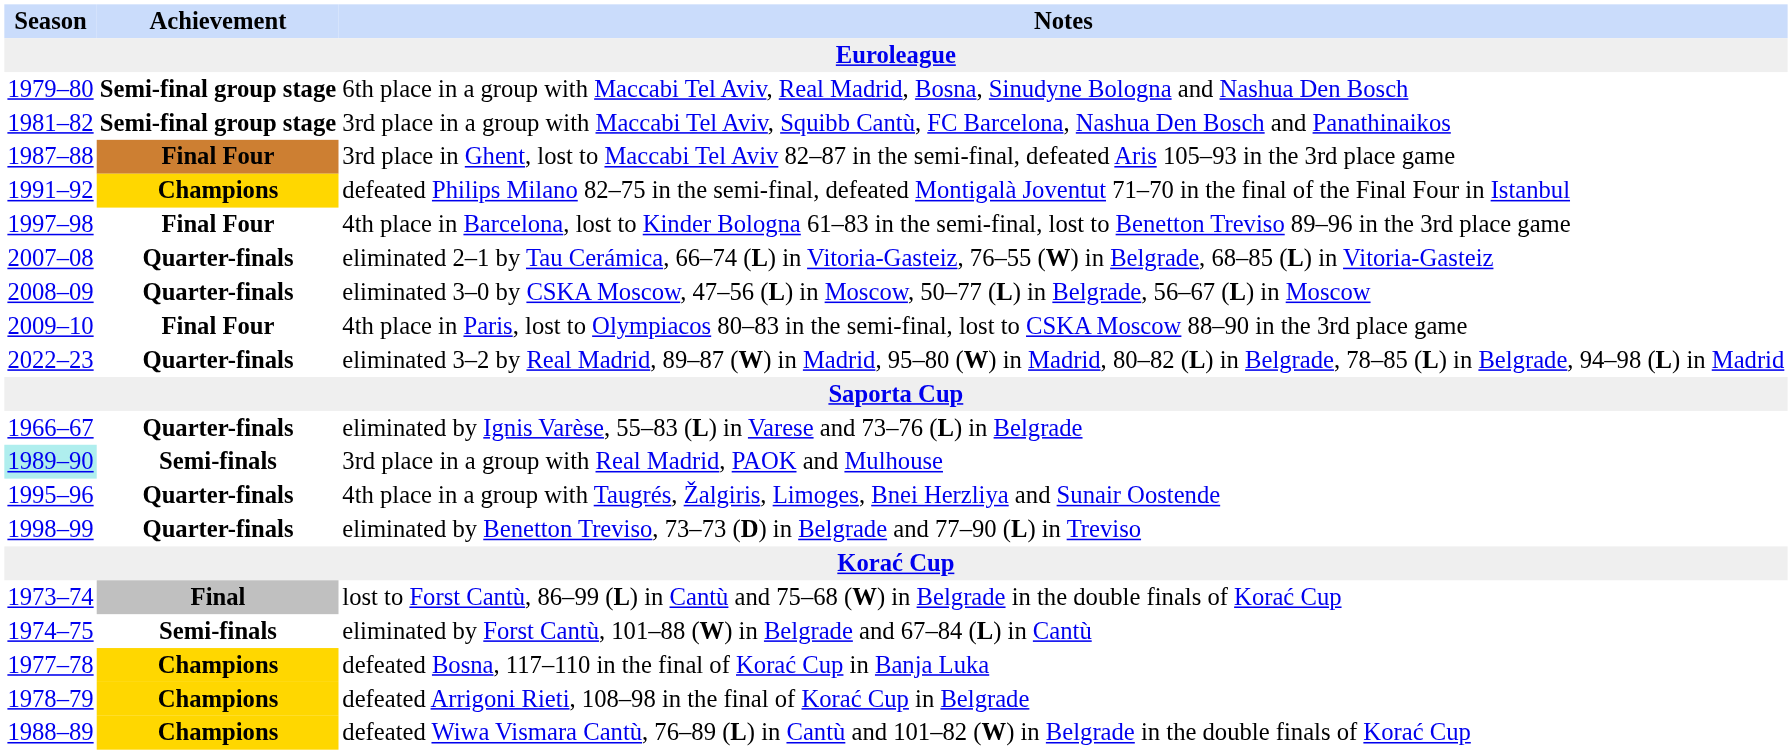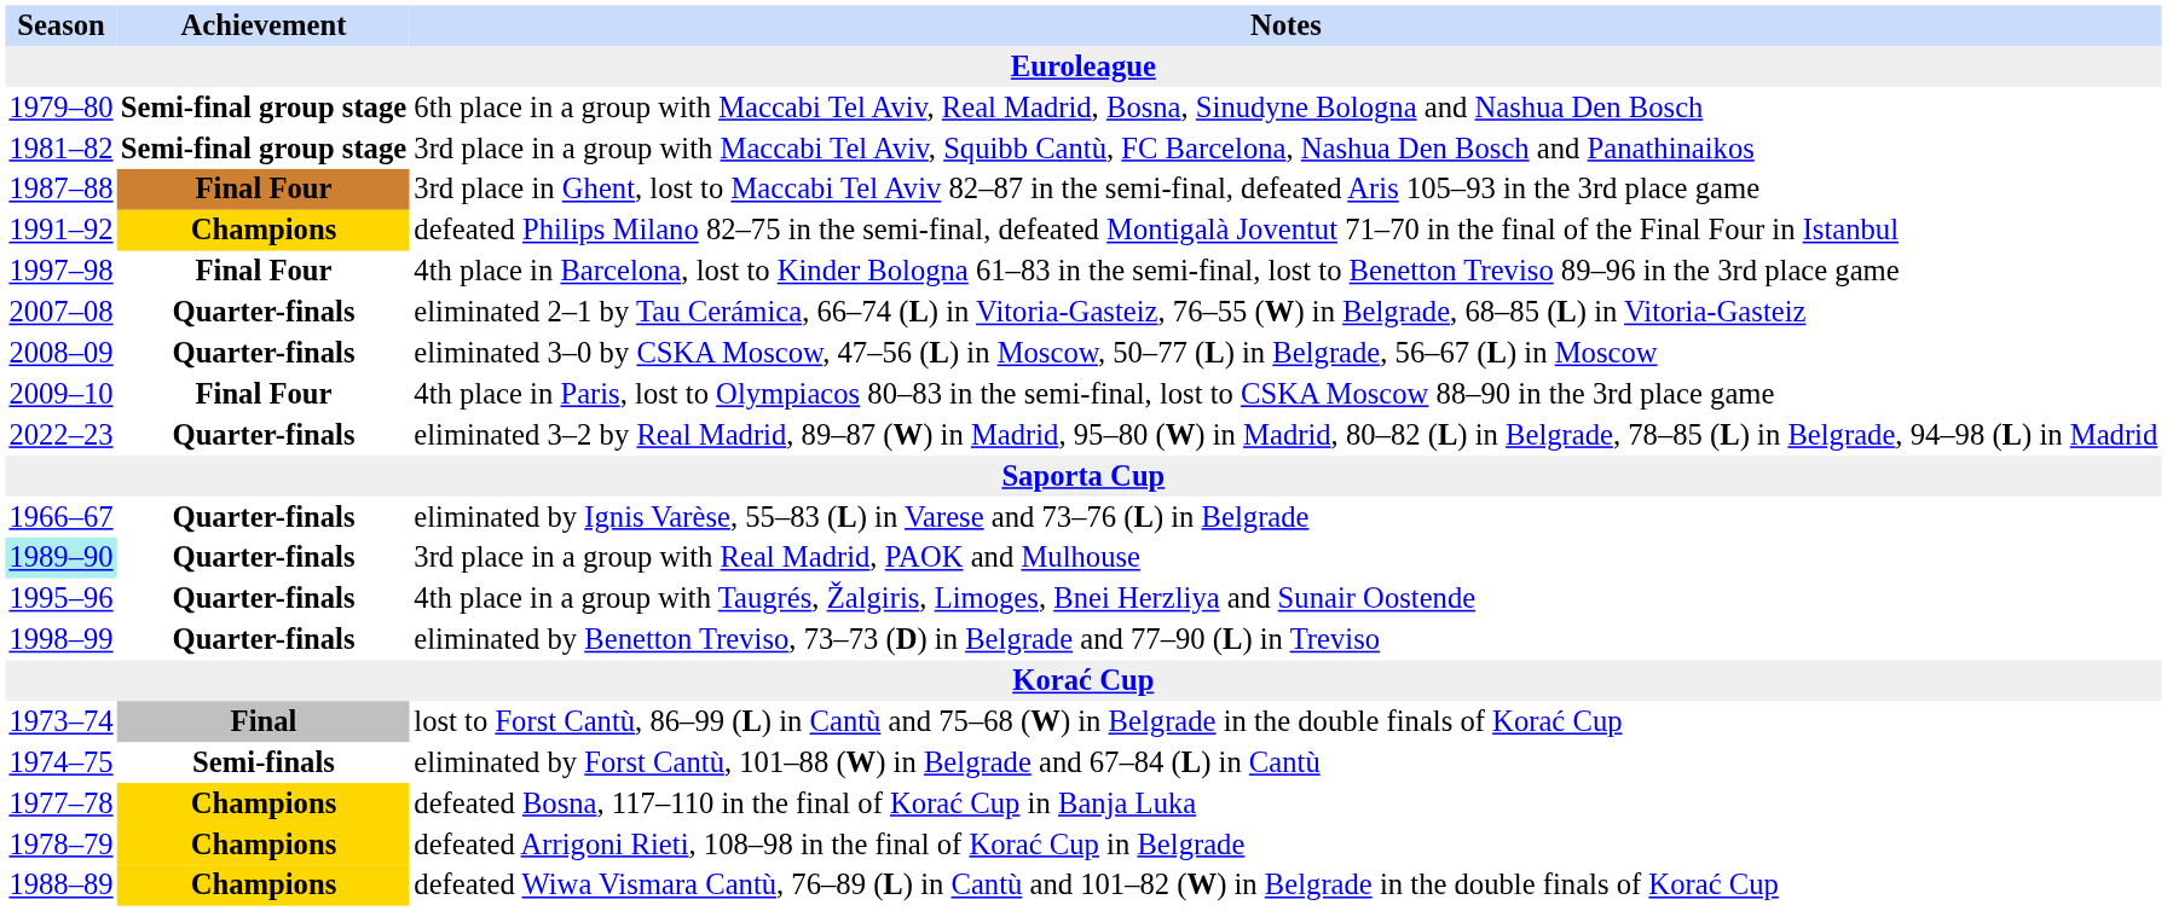3rd place in a group with Real Madrid, PAOK and Mulhouse | Achievement: Semi-finals -> Quarter-finals
